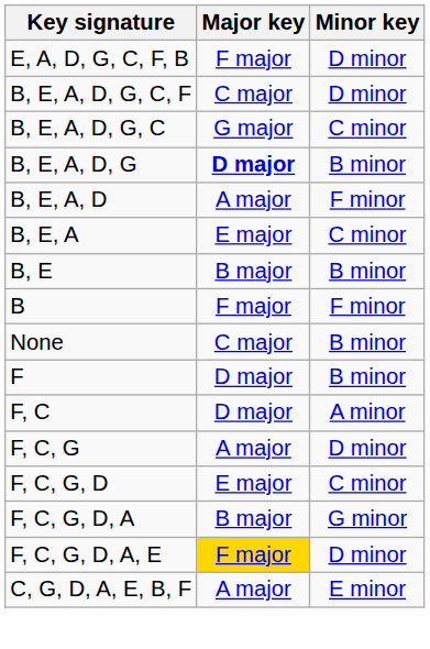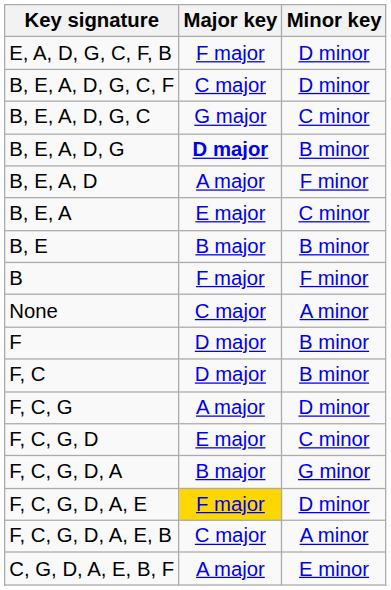None | Minor key: B minor -> A minor
F, C | Minor key: A minor -> B minor
+ row: F, C, G, D, A, E, B | C major | A minor
